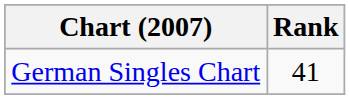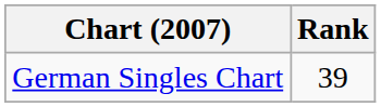German Singles Chart | Rank: 41 -> 39
